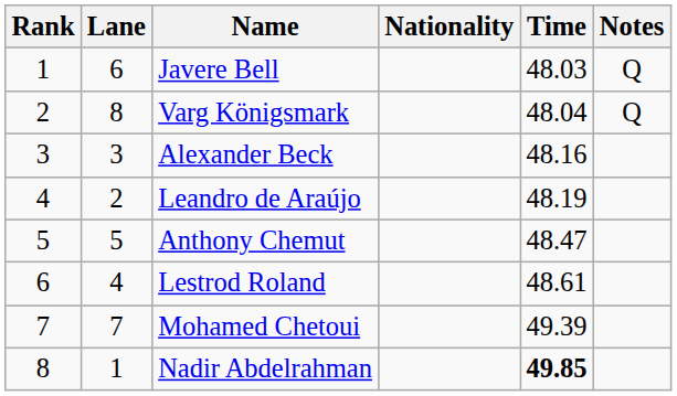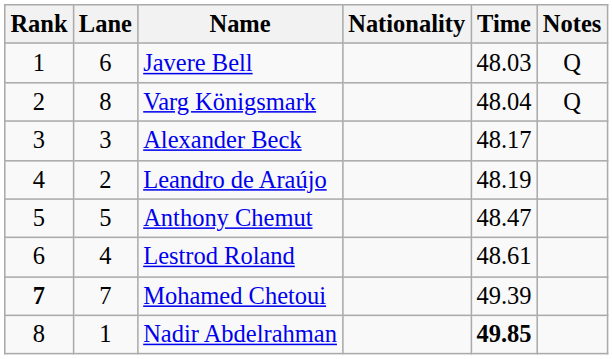Alexander Beck | Time: 48.16 -> 48.17
Mohamed Chetoui | Rank: normal -> bold
